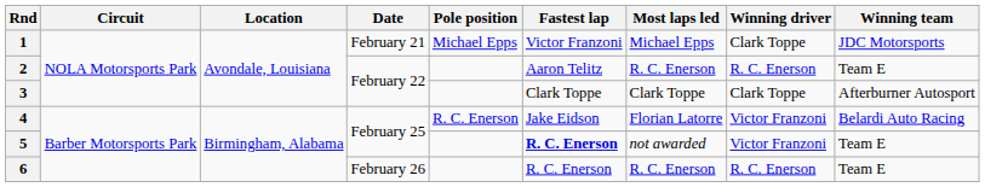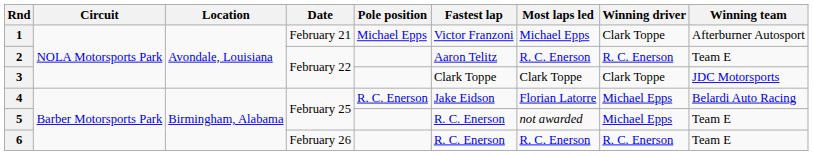1 | Winning team: JDC Motorsports -> Afterburner Autosport
3 | Winning team: Afterburner Autosport -> JDC Motorsports
4 | Winning driver: Victor Franzoni -> Michael Epps
5 | Fastest lap: bold -> normal
5 | Winning driver: Victor Franzoni -> Michael Epps
